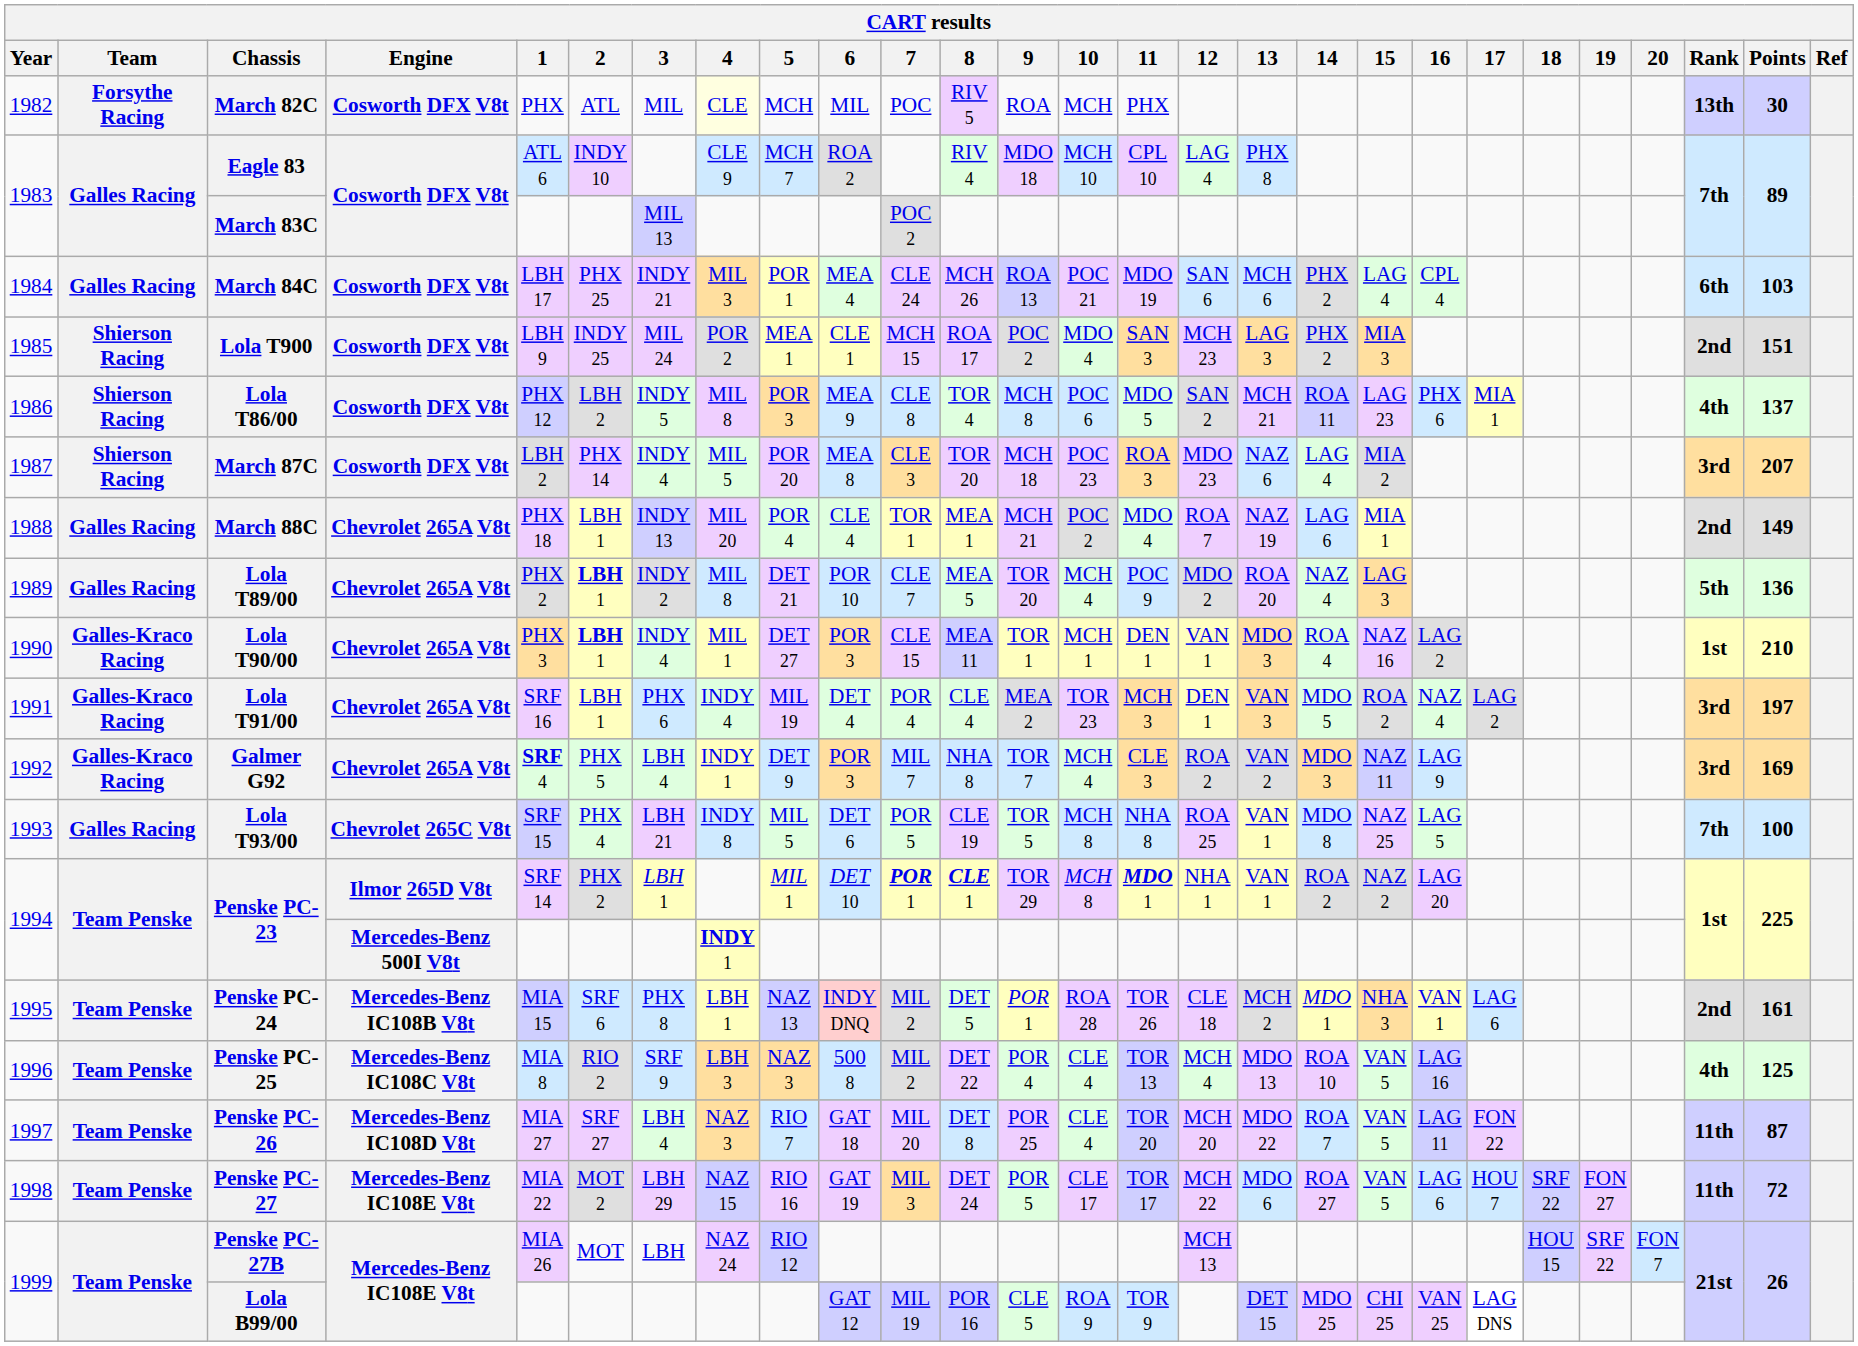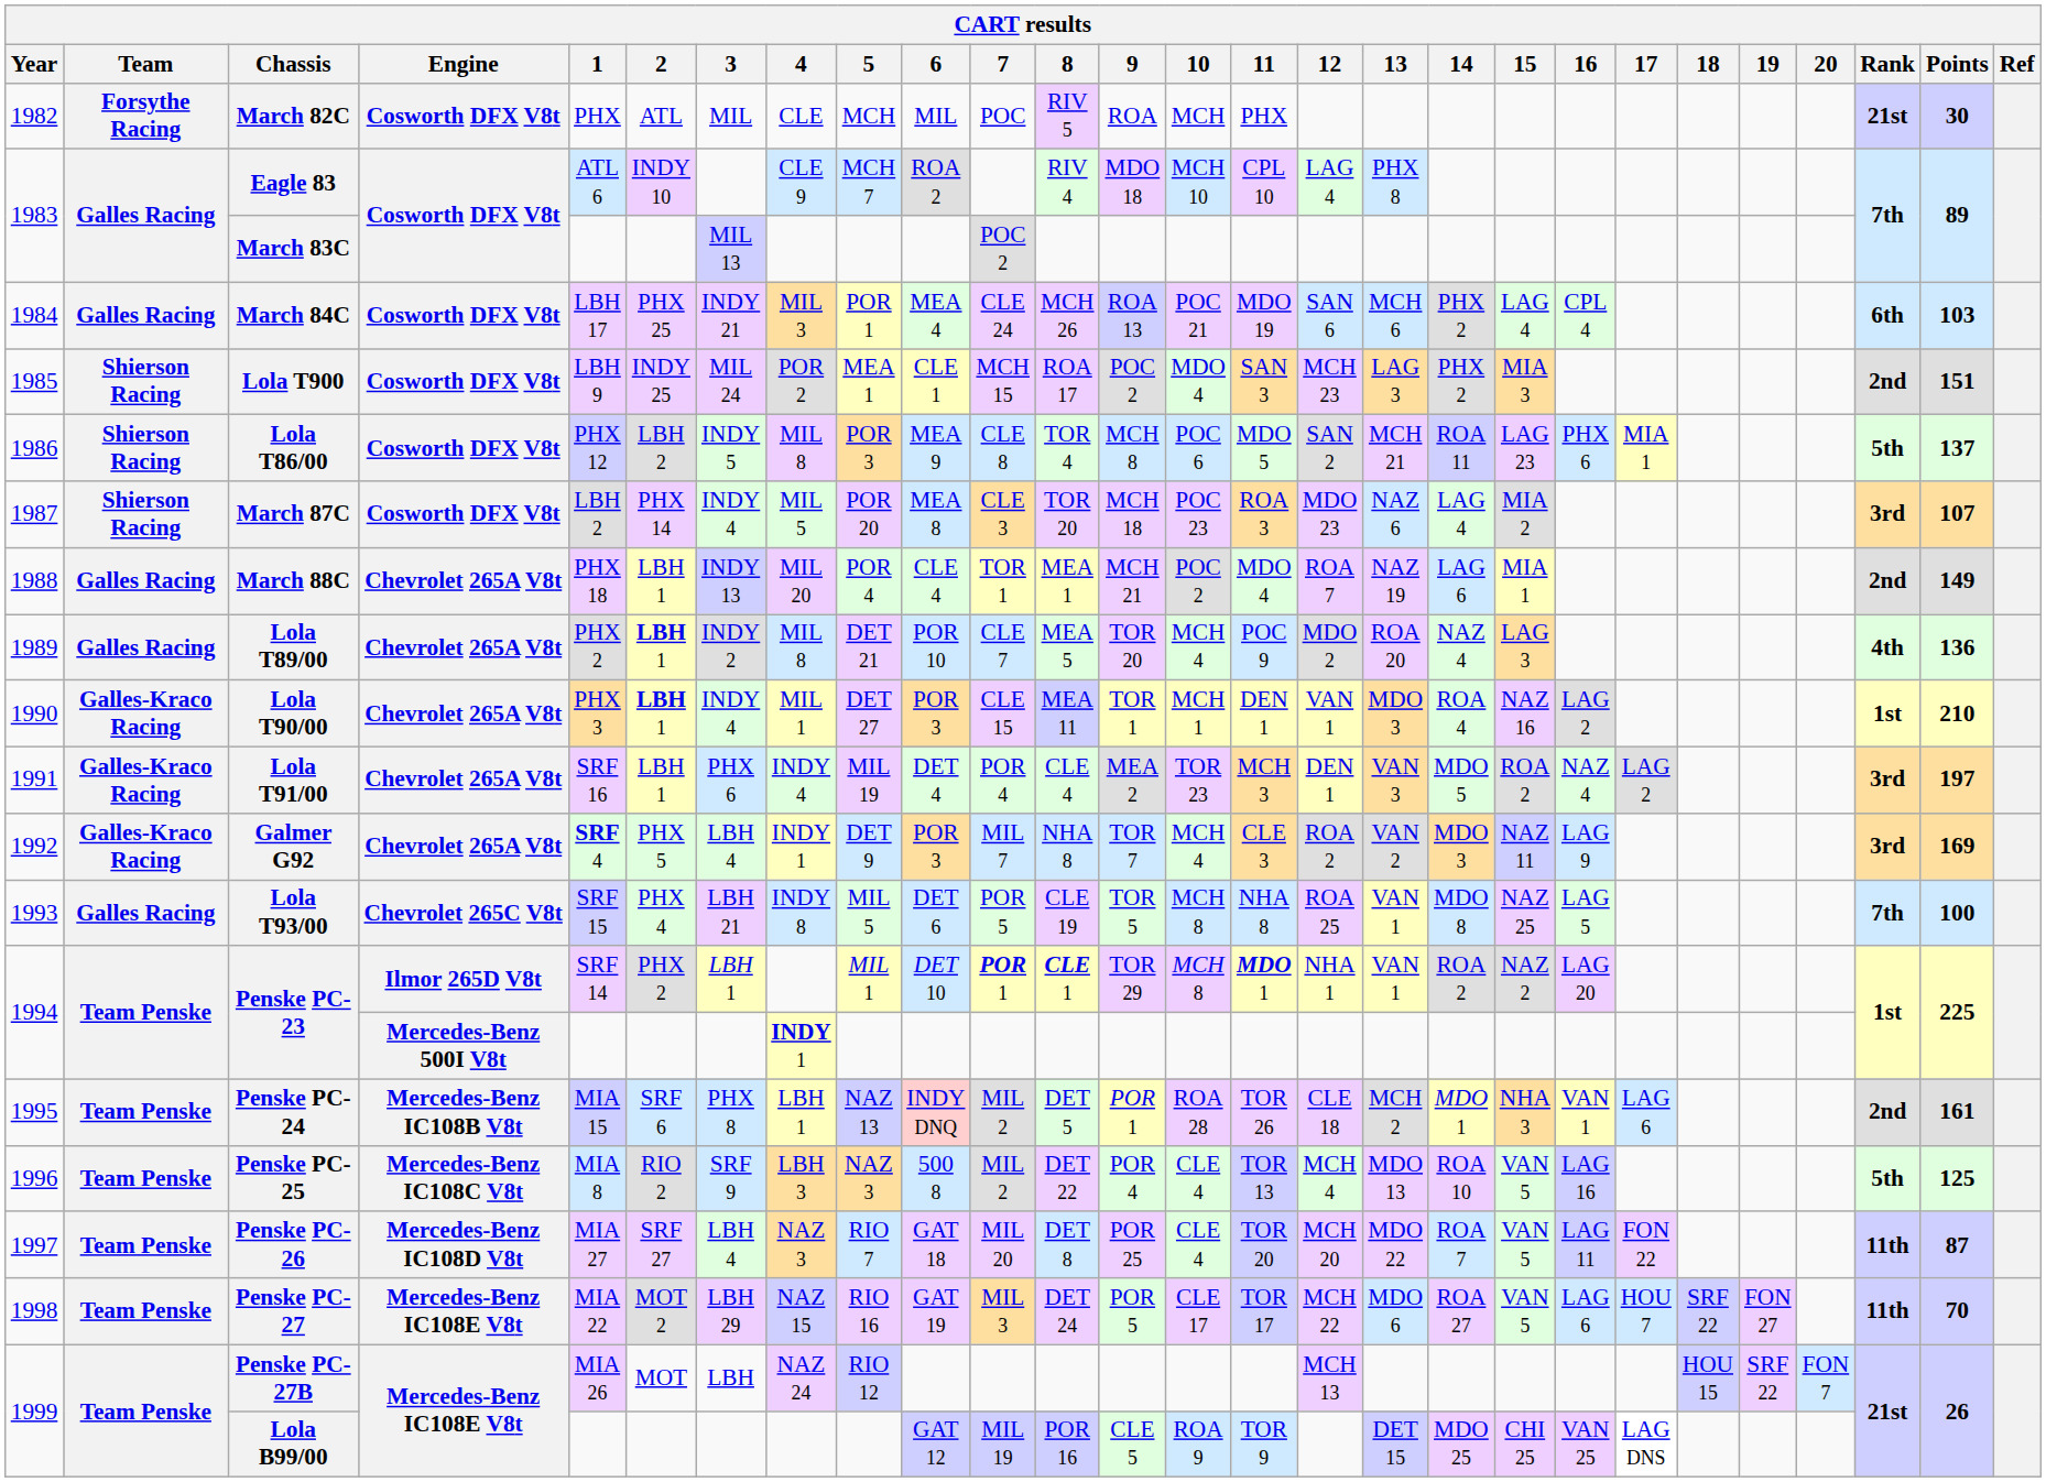March 82C | 4: lightyellow background -> no background
March 82C | Rank: 13th -> 21st
Lola T86/00 | Rank: 4th -> 5th
March 87C | Points: 207 -> 107
Lola T89/00 | Rank: 5th -> 4th
Penske PC-25 | Rank: 4th -> 5th
Penske PC-27 | Points: 72 -> 70
